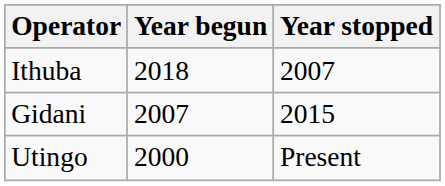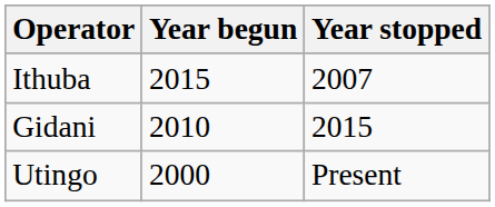Ithuba | Year begun: 2018 -> 2015
Gidani | Year begun: 2007 -> 2010
